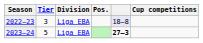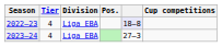2022–23 | Tier: 3 -> 4
2023–24 | Tier: 5 -> 4
2023–24 | column 5: bold -> normal
